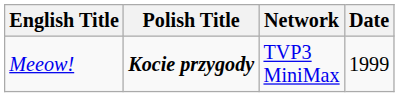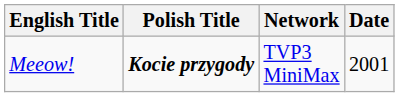Meeow! | Date: 1999 -> 2001
